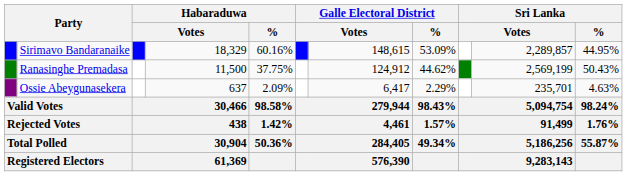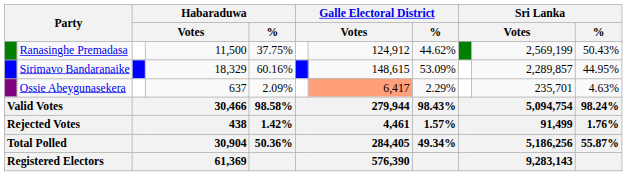rows swapped: Sirimavo Bandaranaike <-> Ranasinghe Premadasa
Ossie Abeygunasekera | column 7: no background -> lightsalmon background
